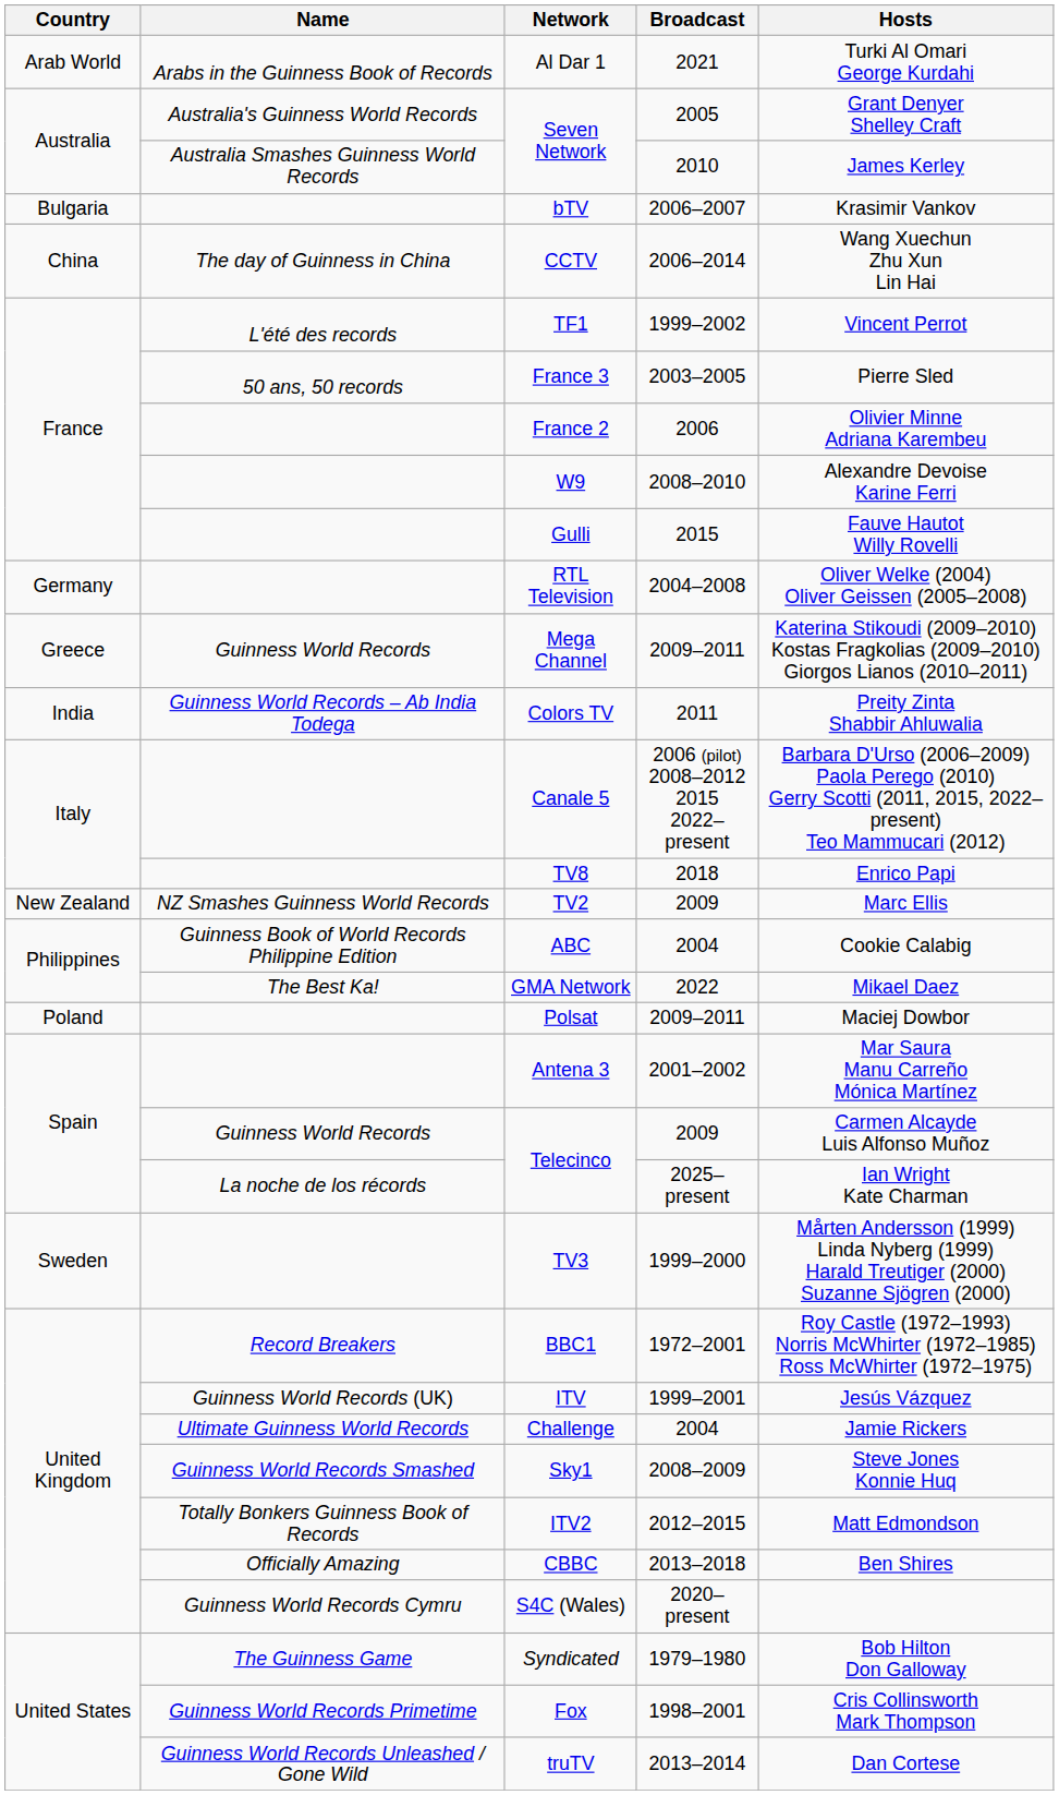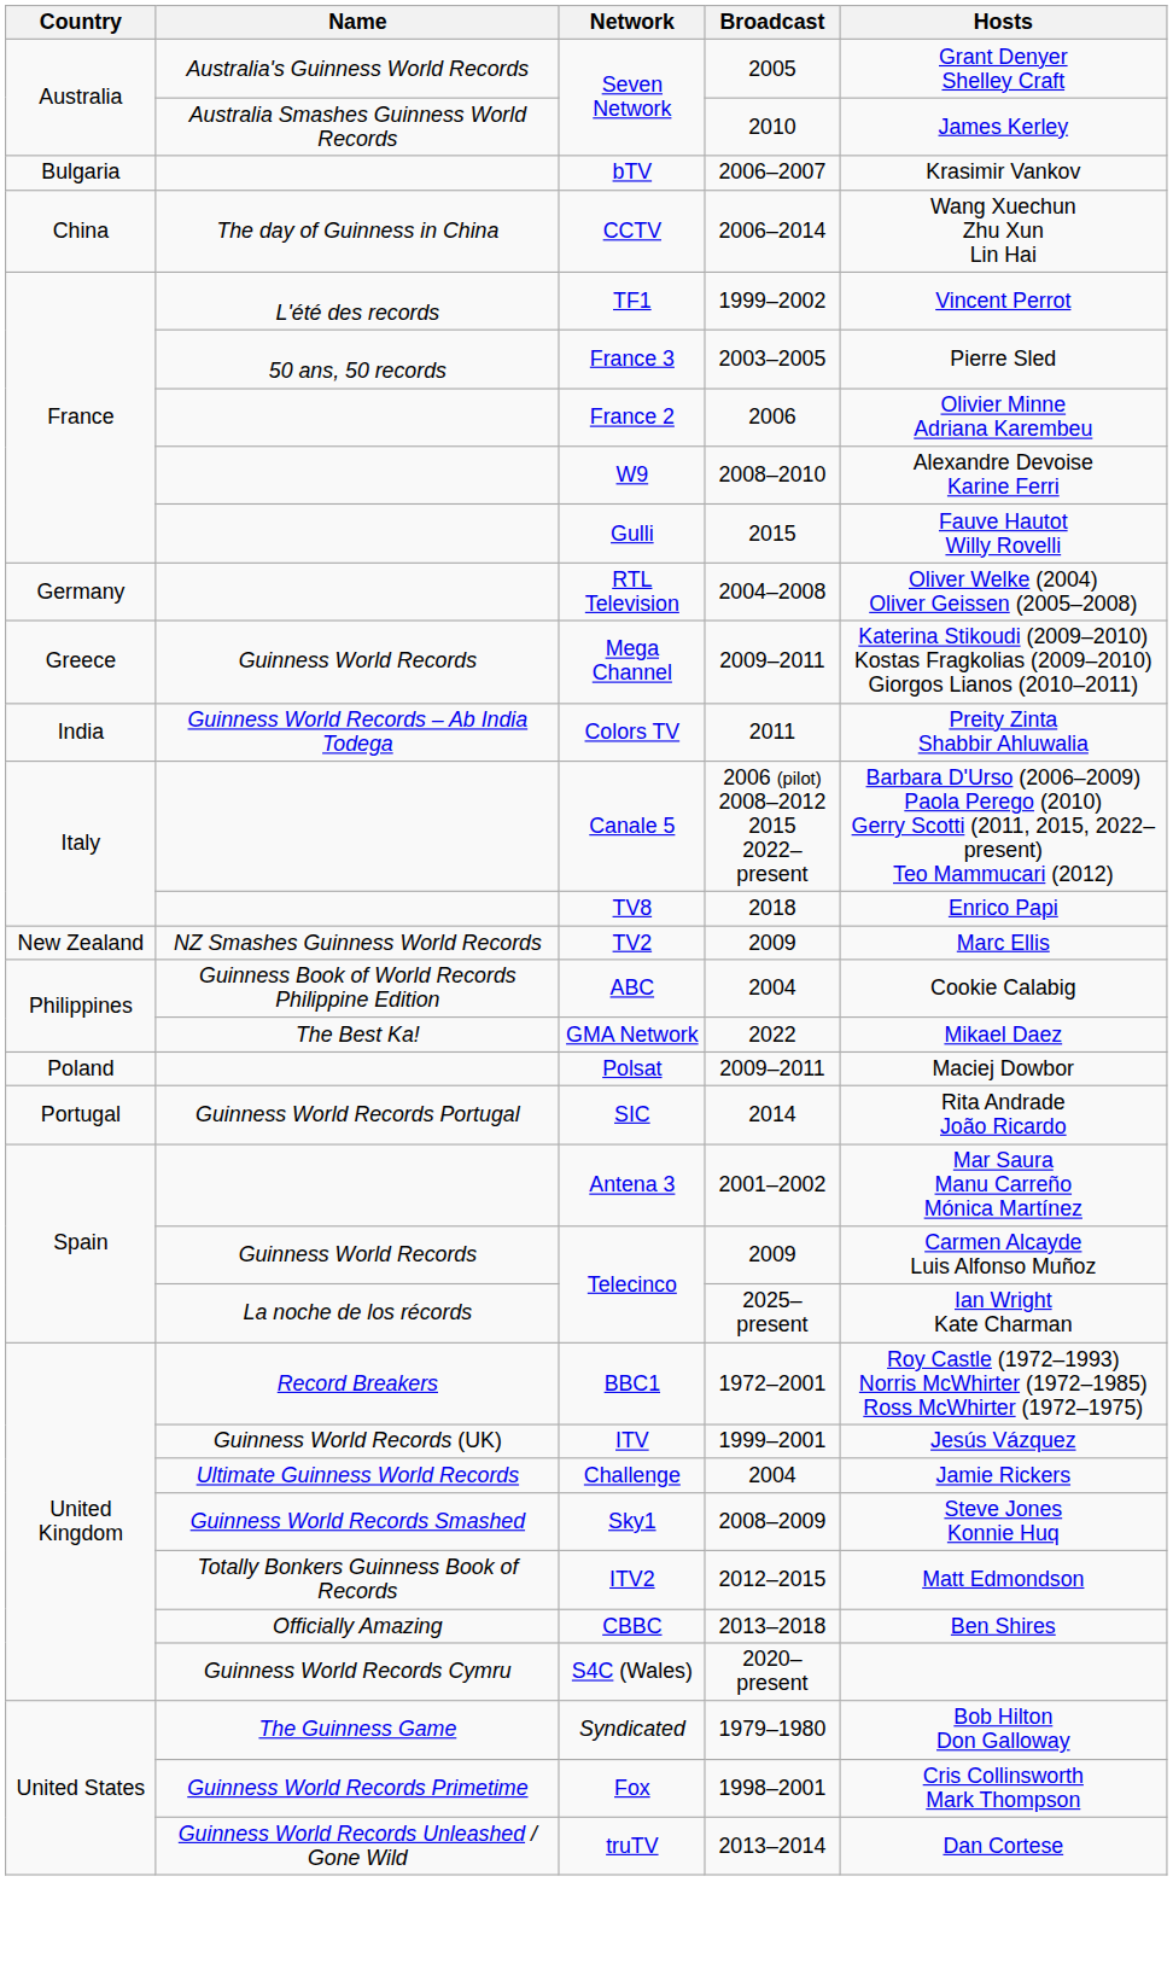- row: Arab World | Arabs in the Guinness Book of Records | Al Dar 1 | 2021 | Turki Al Omari George Kurdahi
+ row: Portugal | Guinness World Records Portugal | SIC | 2014 | Rita Andrade João Ricardo
- row: Sweden | TV3 | 1999–2000 | Mårten Andersson (1999) Linda Nyberg (1999) Harald Treutiger (2000) Suzanne Sjögren (2000)
